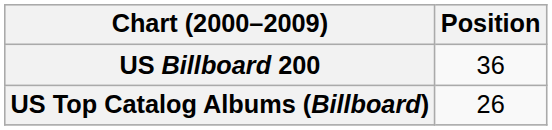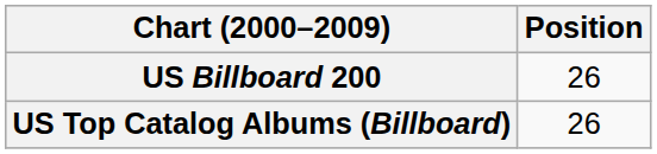US Billboard 200 | Position: 36 -> 26
